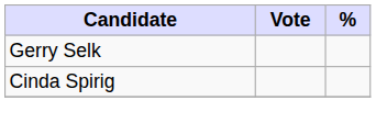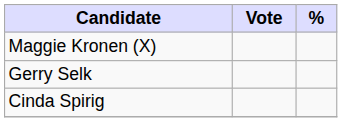+ row: Maggie Kronen (X)
